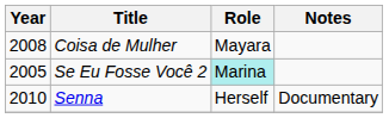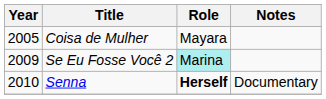Coisa de Mulher | Year: 2008 -> 2005
Se Eu Fosse Você 2 | Year: 2005 -> 2009
Senna | Role: normal -> bold
